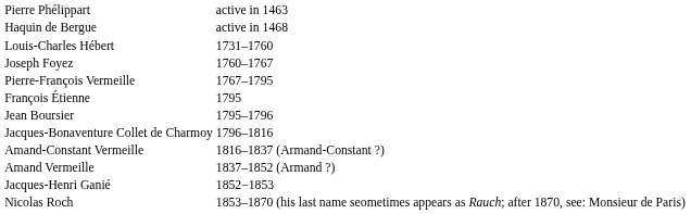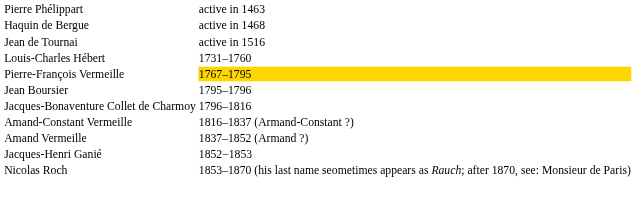+ row: Jean de Tournai | active in 1516
- row: Joseph Foyez | 1760–1767
Pierre-François Vermeille | column 2: no background -> gold background
- row: François Étienne | 1795
